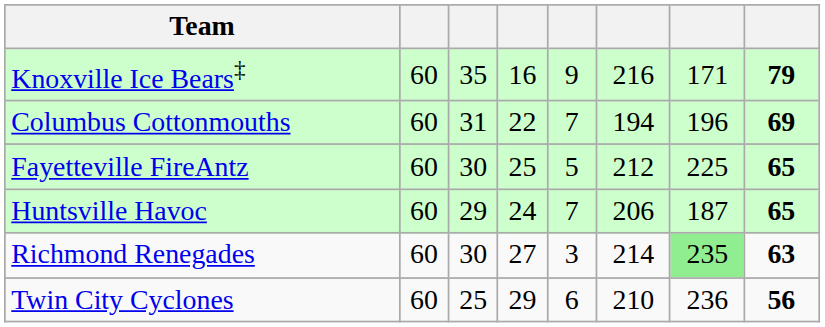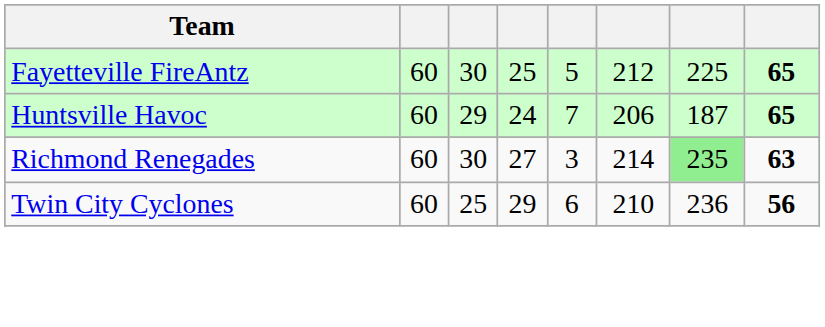- row: Knoxville Ice Bears‡ | 60 | 35 | 16 | 9 | 216 | 171 | 79
- row: Columbus Cottonmouths | 60 | 31 | 22 | 7 | 194 | 196 | 69
